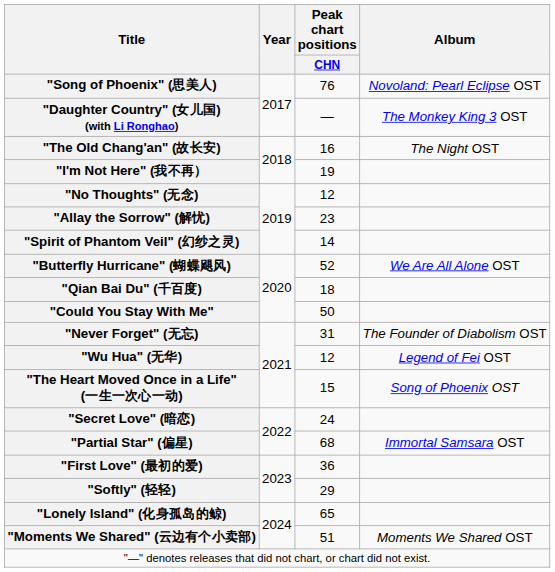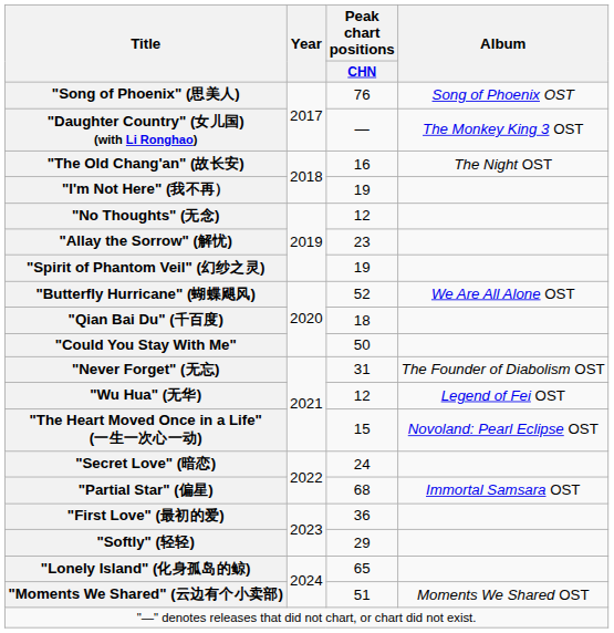"Song of Phoenix" (思美人) | Album: Novoland: Pearl Eclipse OST -> Song of Phoenix OST
"Spirit of Phantom Veil" (幻纱之灵) | Peak chart positions / CHN: 14 -> 19
"The Heart Moved Once in a Life" (一生一次心一动) | Album: Song of Phoenix OST -> Novoland: Pearl Eclipse OST
